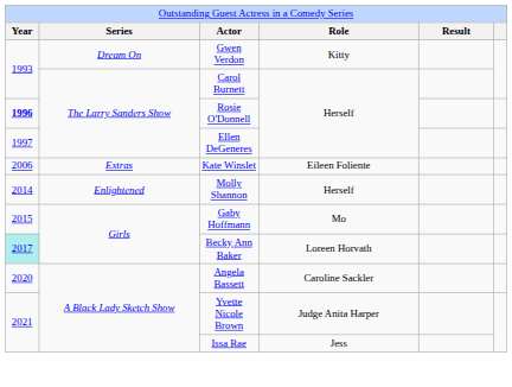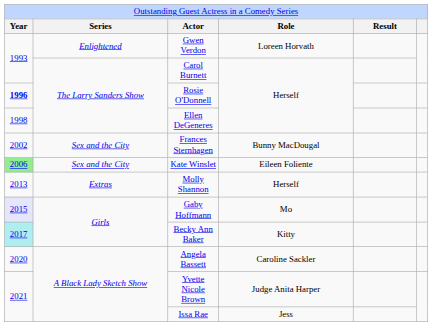Gwen Verdon | column 2: Dream On -> Enlightened
Gwen Verdon | column 4: Kitty -> Loreen Horvath
Ellen DeGeneres | column 1: 1997 -> 1998
+ row: 2002 | Sex and the City | Frances Sternhagen | Bunny MacDougal
Kate Winslet | column 1: no background -> lightgreen background
Kate Winslet | column 2: Extras -> Sex and the City
Molly Shannon | column 1: 2014 -> 2013
Molly Shannon | column 2: Enlightened -> Extras
Gaby Hoffmann | column 1: no background -> lavender background
Becky Ann Baker | column 4: Loreen Horvath -> Kitty
